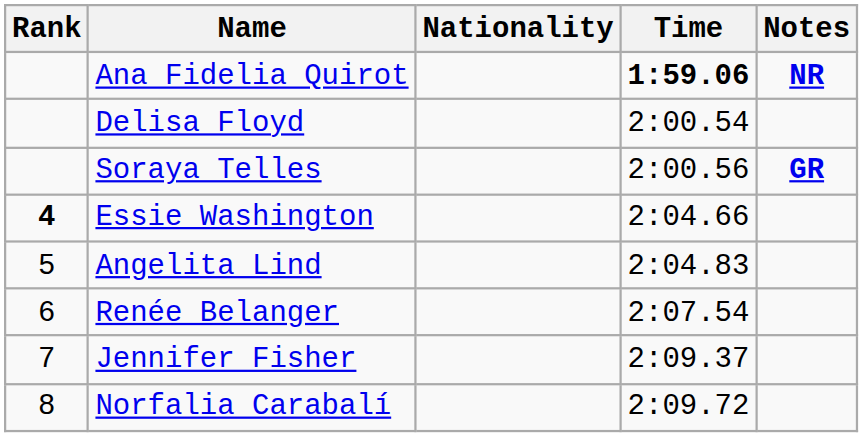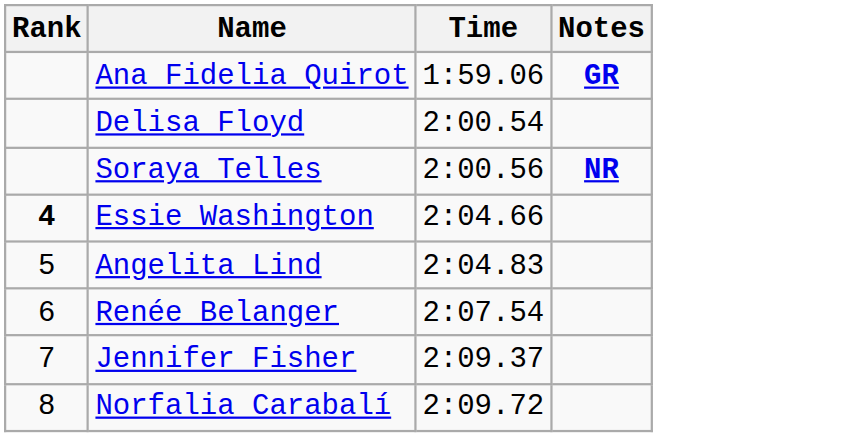- column: Nationality
Ana Fidelia Quirot | Time: bold -> normal
Ana Fidelia Quirot | Notes: NR -> GR
Soraya Telles | Notes: GR -> NR
